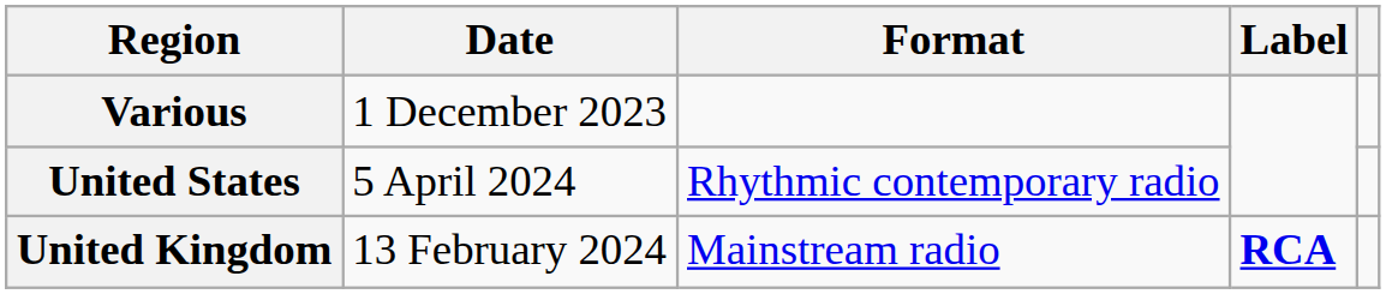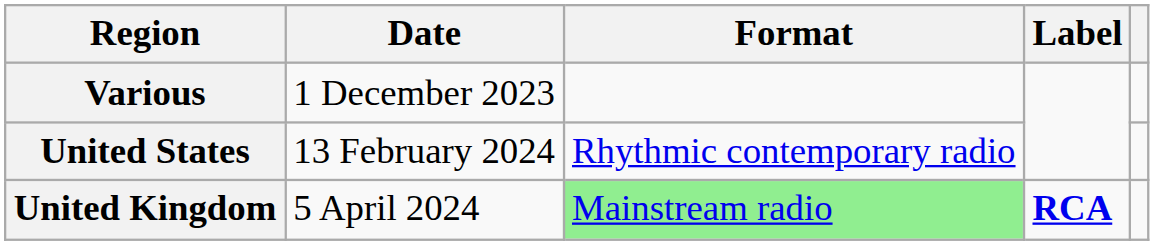United States | Date: 5 April 2024 -> 13 February 2024
United Kingdom | Date: 13 February 2024 -> 5 April 2024
United Kingdom | Format: no background -> lightgreen background
